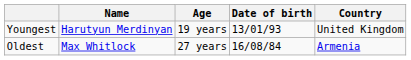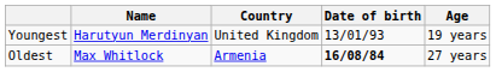columns swapped: Country <-> Age
Oldest | Date of birth: normal -> bold
